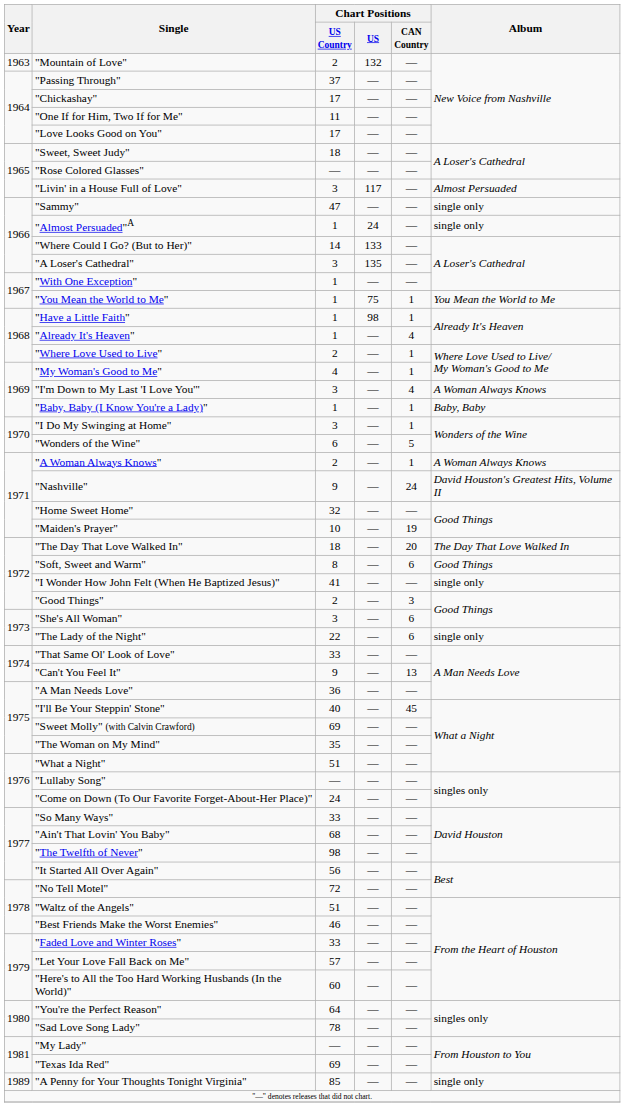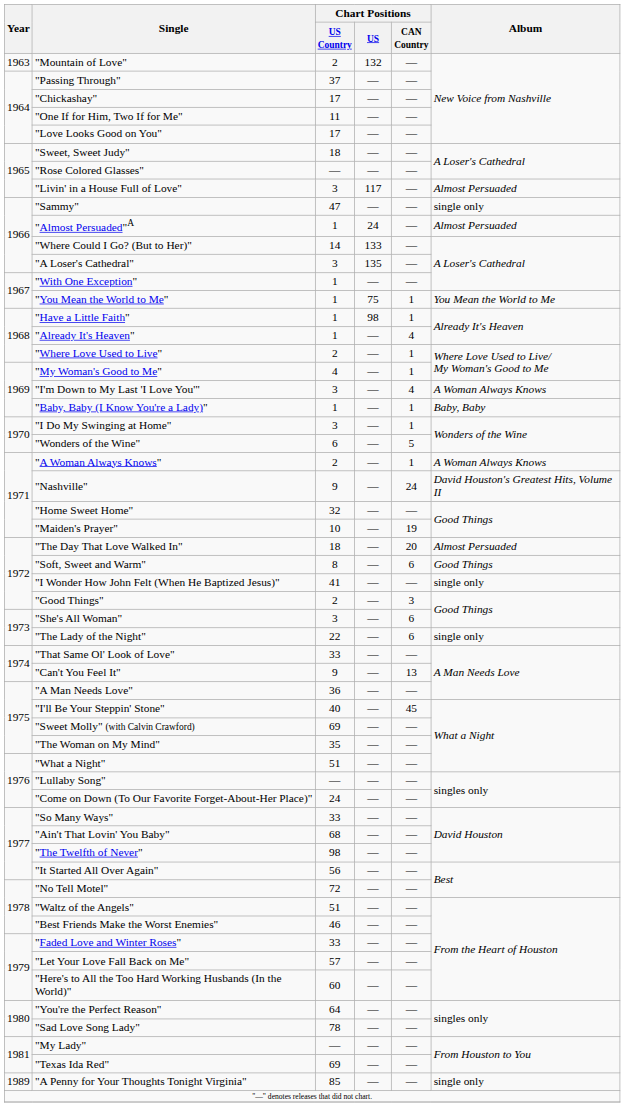"Almost Persuaded"A | Album: single only -> Almost Persuaded
"The Day That Love Walked In" | Album: The Day That Love Walked In -> Almost Persuaded
